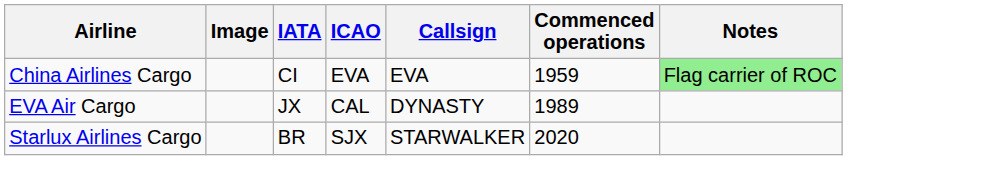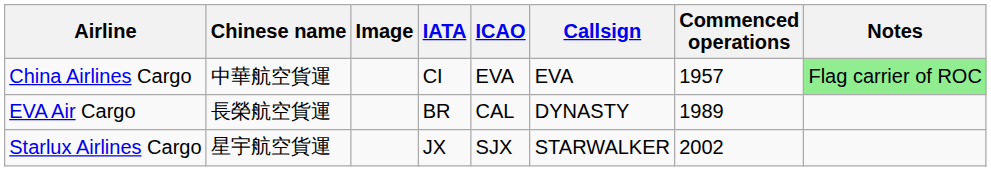+ column: Chinese name | 中華航空貨運 | 長榮航空貨運 | 星宇航空貨運
China Airlines Cargo | Commenced operations: 1959 -> 1957
EVA Air Cargo | IATA: JX -> BR
Starlux Airlines Cargo | IATA: BR -> JX
Starlux Airlines Cargo | Commenced operations: 2020 -> 2002
